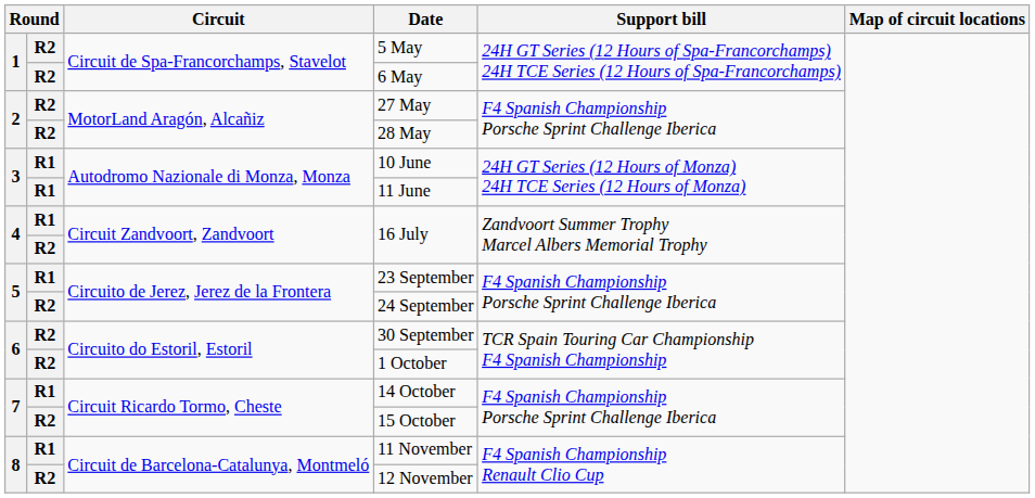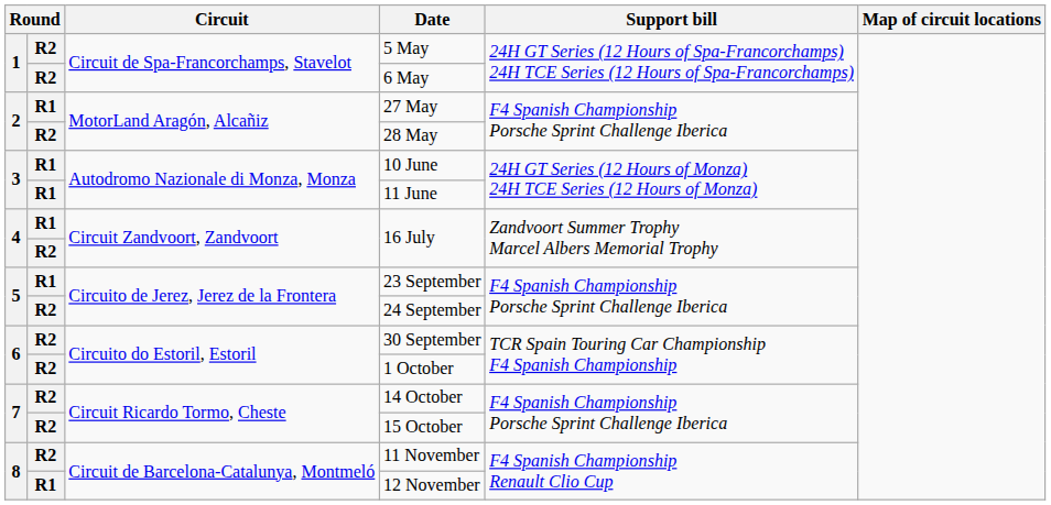27 May | column 2: R2 -> R1
14 October | column 2: R1 -> R2
11 November | column 2: R1 -> R2
12 November | column 2: R2 -> R1
